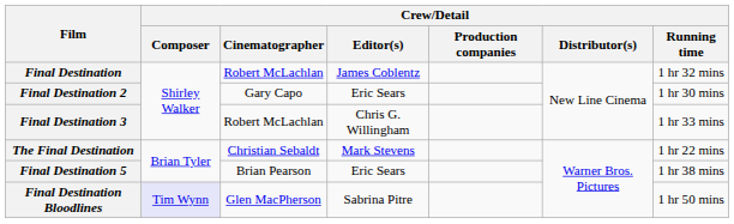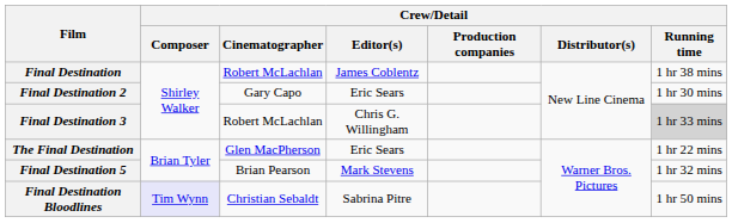Final Destination | Crew/Detail / Running time: 1 hr 32 mins -> 1 hr 38 mins
Final Destination 3 | Crew/Detail / Running time: no background -> lightgrey background
The Final Destination | Crew/Detail / Cinematographer: Christian Sebaldt -> Glen MacPherson
The Final Destination | Crew/Detail / Editor(s): Mark Stevens -> Eric Sears
Final Destination 5 | Crew/Detail / Editor(s): Eric Sears -> Mark Stevens
Final Destination 5 | Crew/Detail / Running time: 1 hr 38 mins -> 1 hr 32 mins
Final Destination Bloodlines | Crew/Detail / Cinematographer: Glen MacPherson -> Christian Sebaldt
